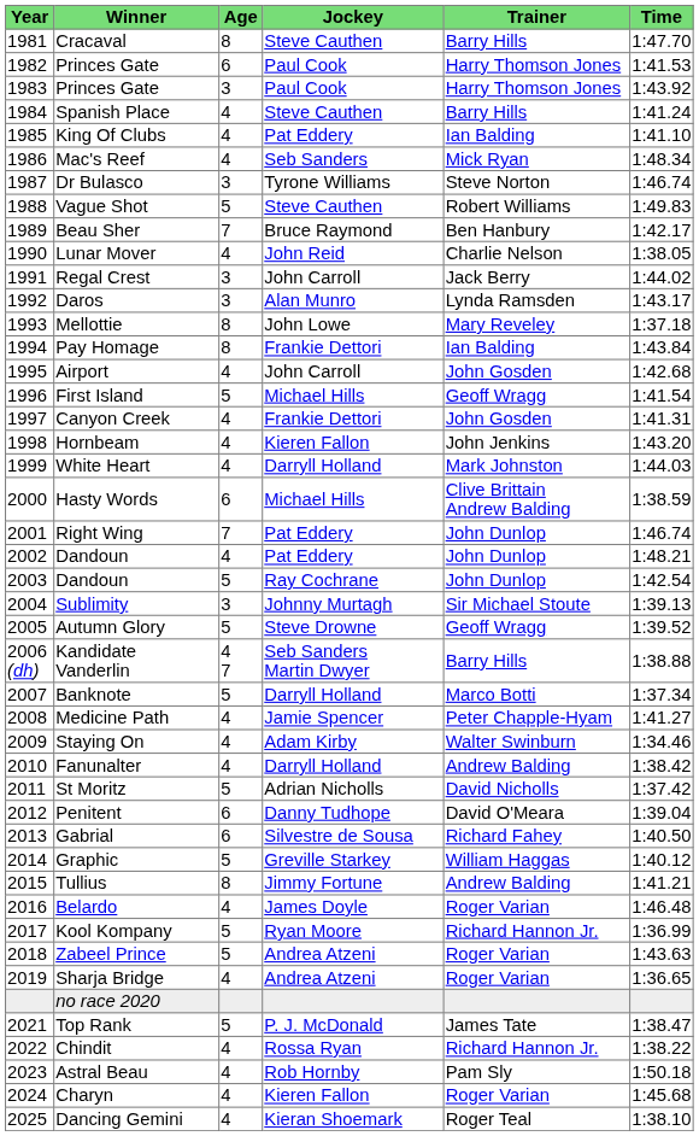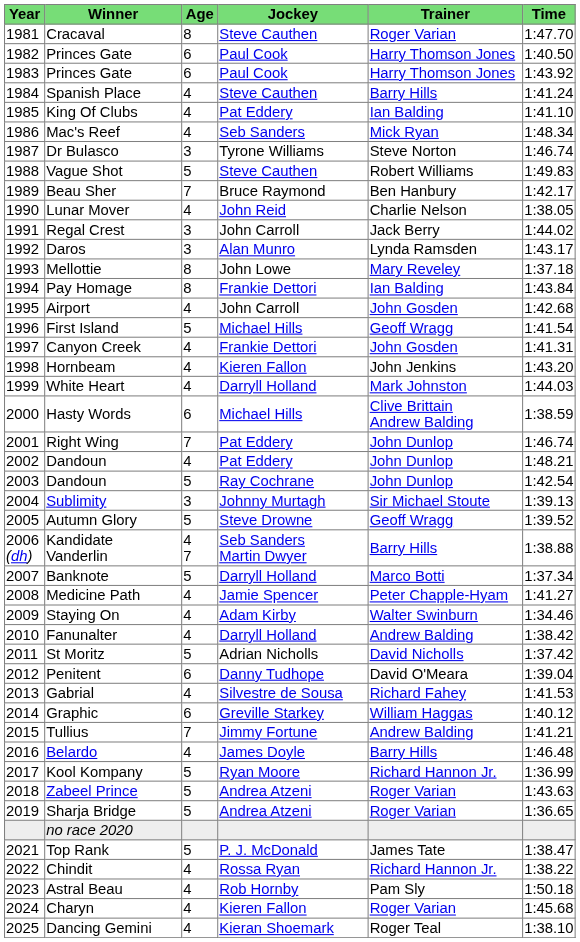Cracaval | Trainer: Barry Hills -> Roger Varian
1982 / Princes Gate | Time: 1:41.53 -> 1:40.50
1983 / Princes Gate | Age: 3 -> 6
Gabrial | Age: 6 -> 4
Gabrial | Time: 1:40.50 -> 1:41.53
Graphic | Age: 5 -> 6
Tullius | Age: 8 -> 7
Belardo | Trainer: Roger Varian -> Barry Hills
Sharja Bridge | Age: 4 -> 5
